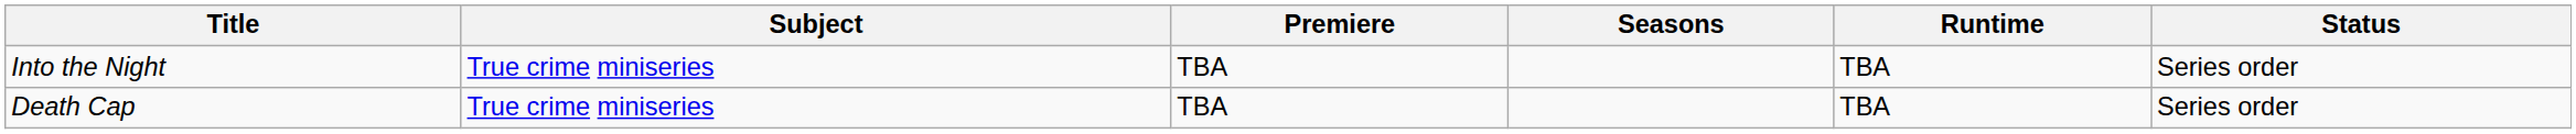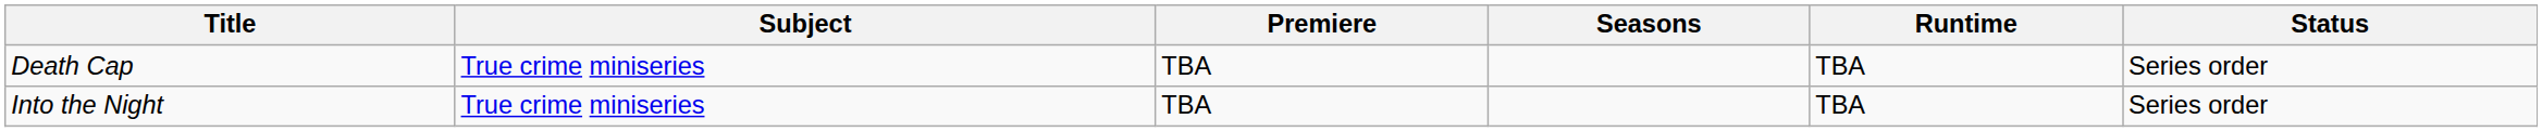rows swapped: Death Cap <-> Into the Night
